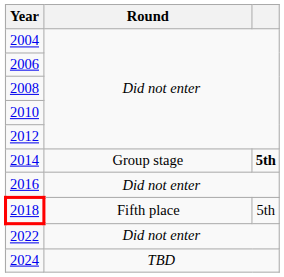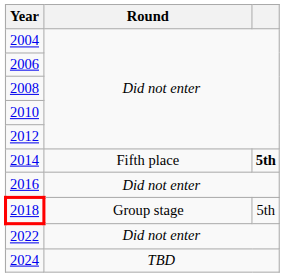2014 | Round: Group stage -> Fifth place
2018 | Round: Fifth place -> Group stage
